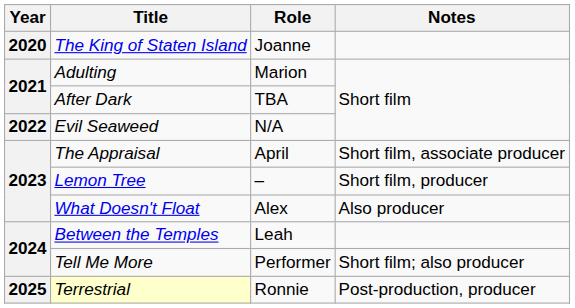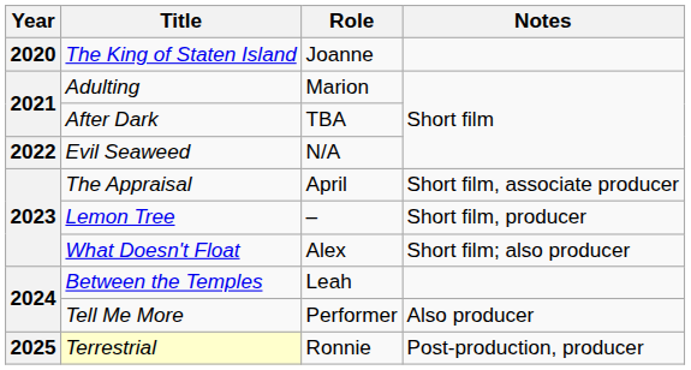What Doesn't Float | Notes: Also producer -> Short film; also producer
Tell Me More | Notes: Short film; also producer -> Also producer
